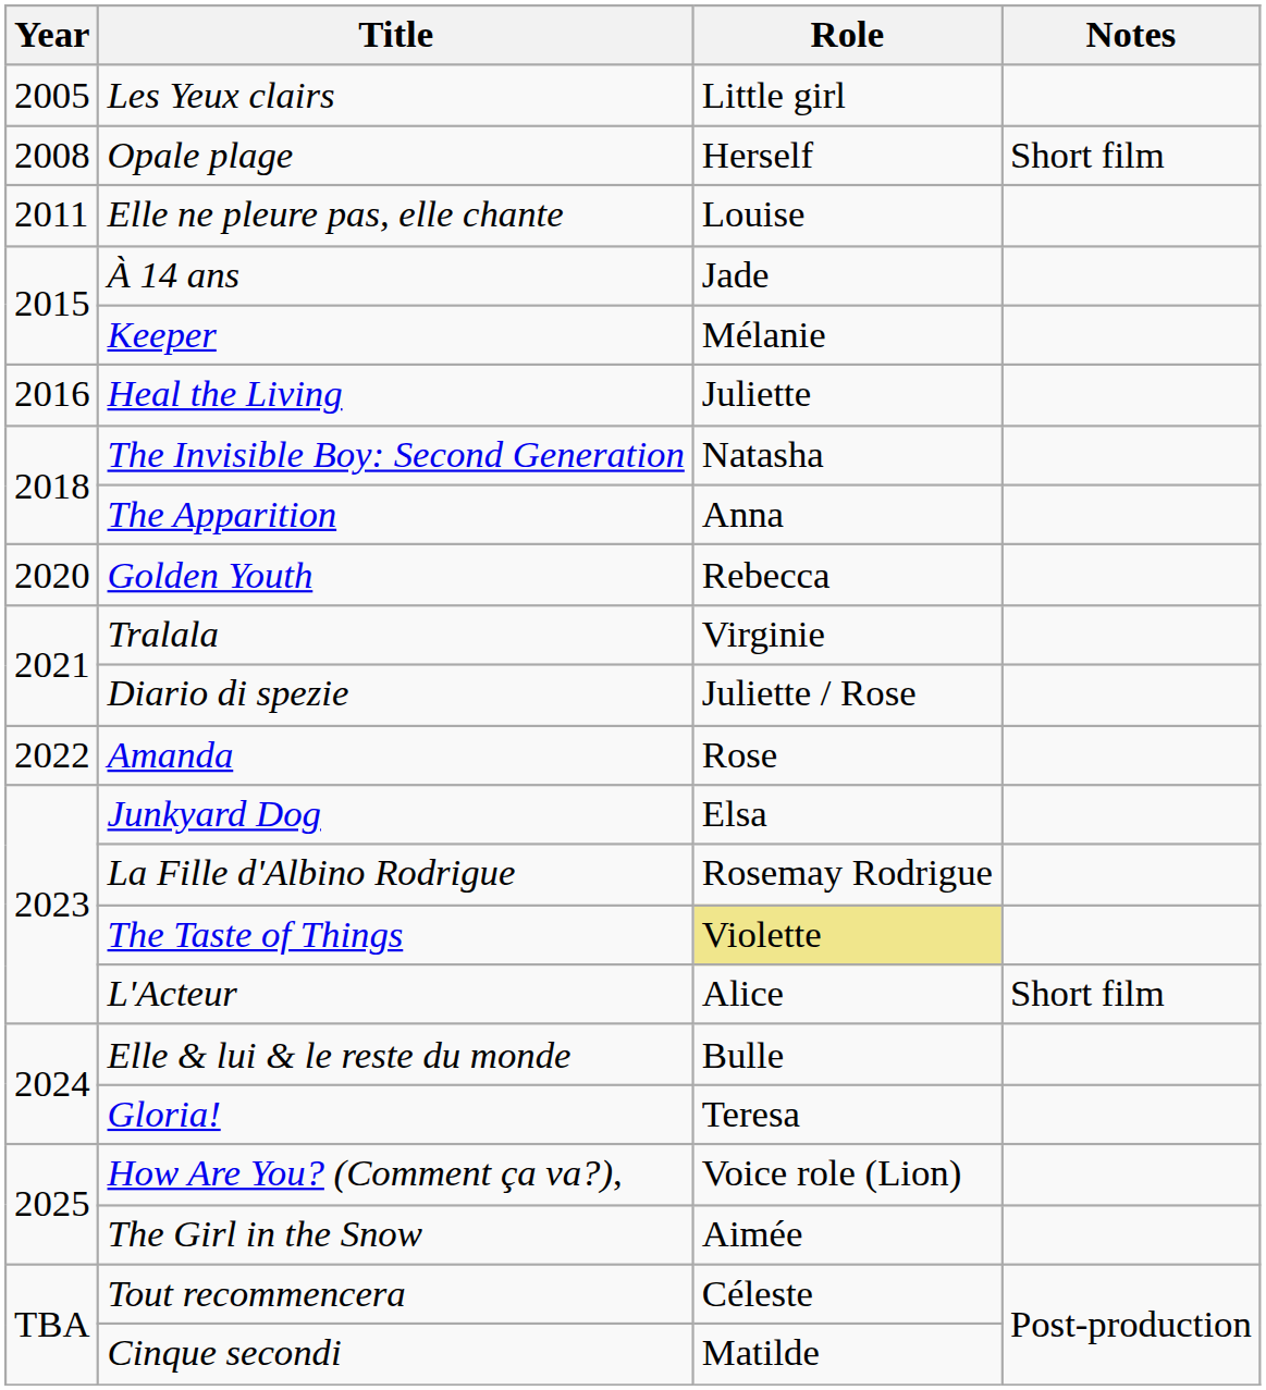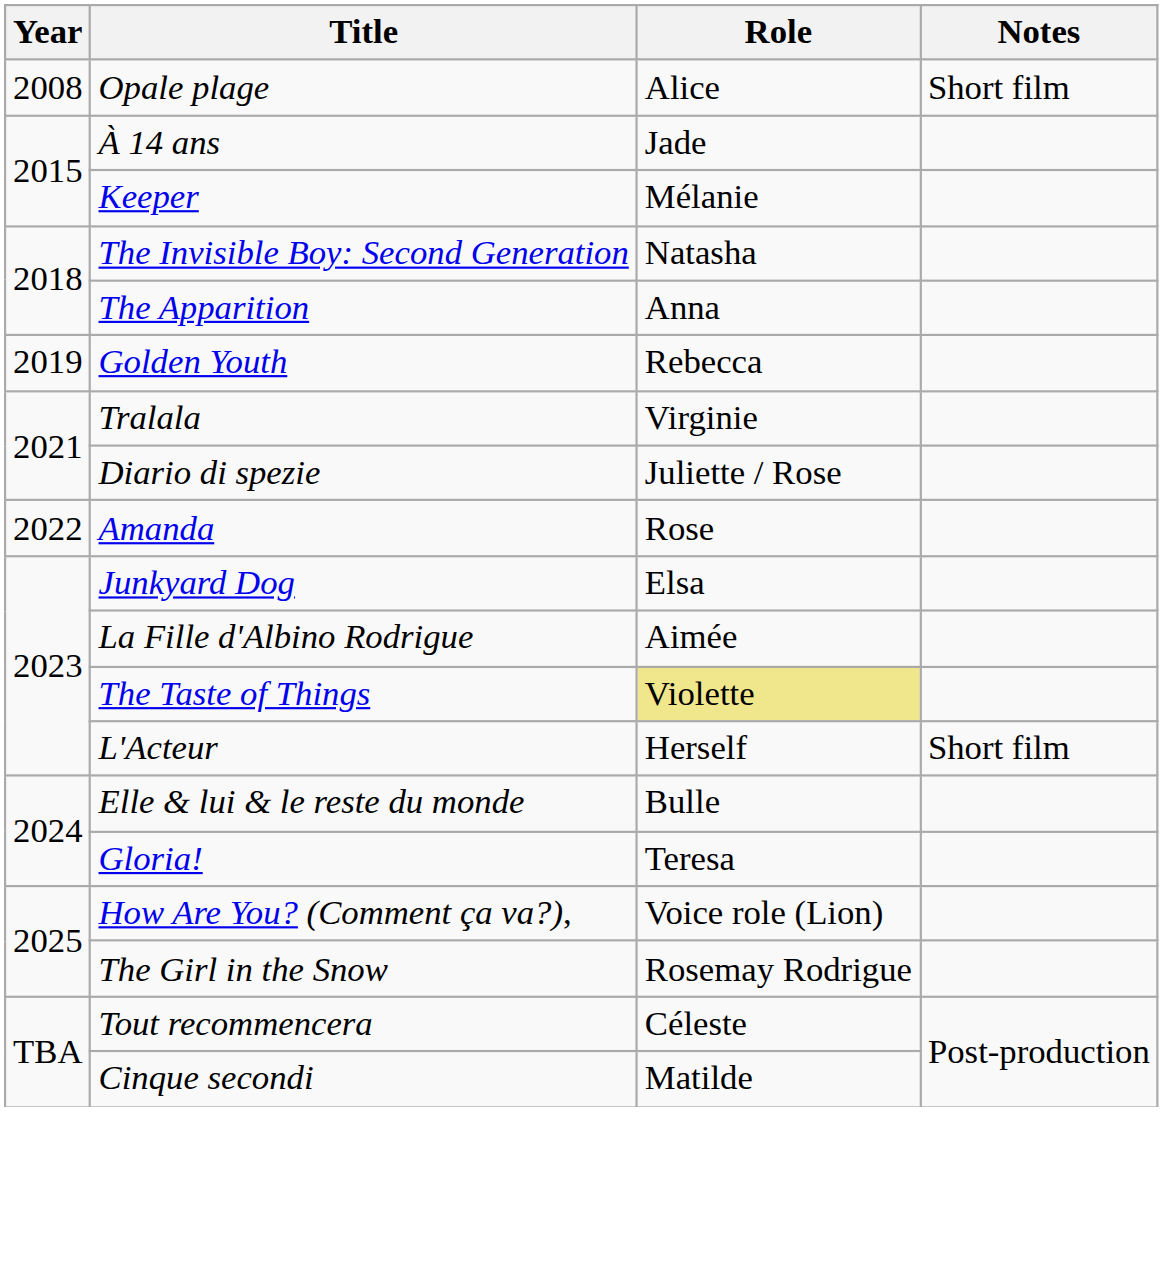- row: 2005 | Les Yeux clairs | Little girl
Opale plage | Role: Herself -> Alice
- row: 2011 | Elle ne pleure pas, elle chante | Louise
- row: 2016 | Heal the Living | Juliette
Golden Youth | Year: 2020 -> 2019
La Fille d'Albino Rodrigue | Role: Rosemay Rodrigue -> Aimée
L'Acteur | Role: Alice -> Herself
The Girl in the Snow | Role: Aimée -> Rosemay Rodrigue
